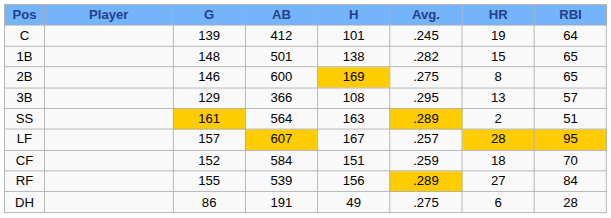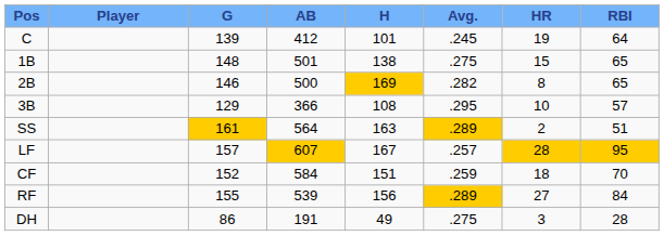1B | Avg.: .282 -> .275
2B | AB: 600 -> 500
2B | Avg.: .275 -> .282
3B | HR: 13 -> 10
DH | HR: 6 -> 3
